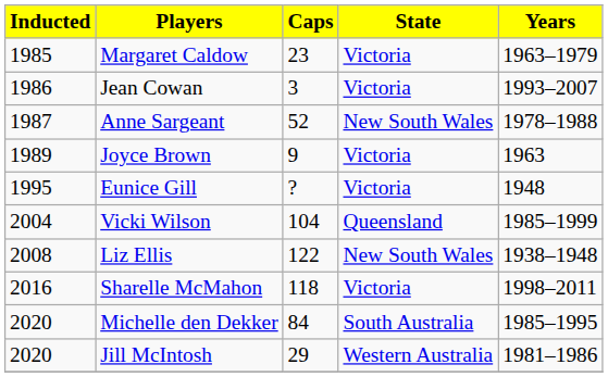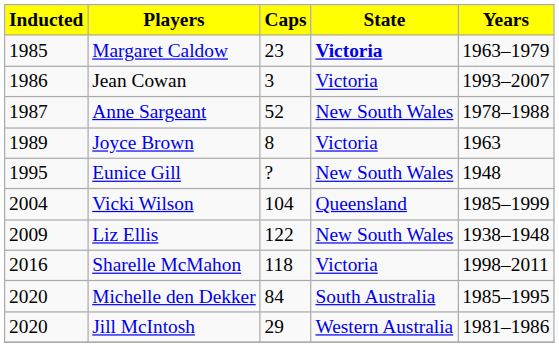Margaret Caldow | State: normal -> bold
Joyce Brown | Caps: 9 -> 8
Eunice Gill | State: Victoria -> New South Wales
Liz Ellis | Inducted: 2008 -> 2009
